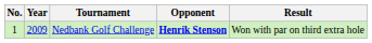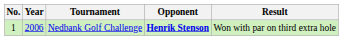Nedbank Golf Challenge | Year: 2009 -> 2006
